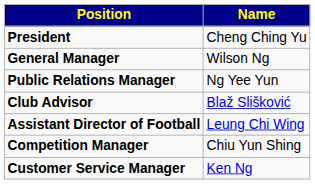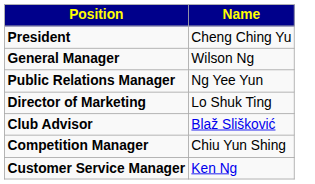+ row: Director of Marketing | Lo Shuk Ting
- row: Assistant Director of Football | Leung Chi Wing
